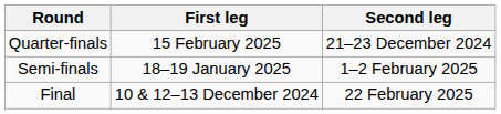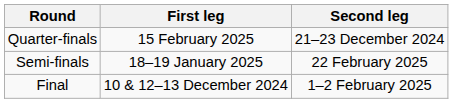Semi-finals | Second leg: 1–2 February 2025 -> 22 February 2025
Final | Second leg: 22 February 2025 -> 1–2 February 2025
